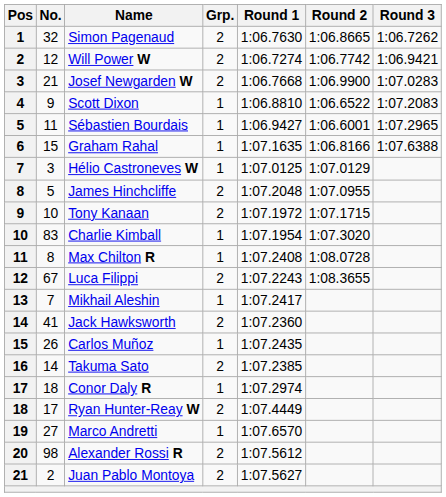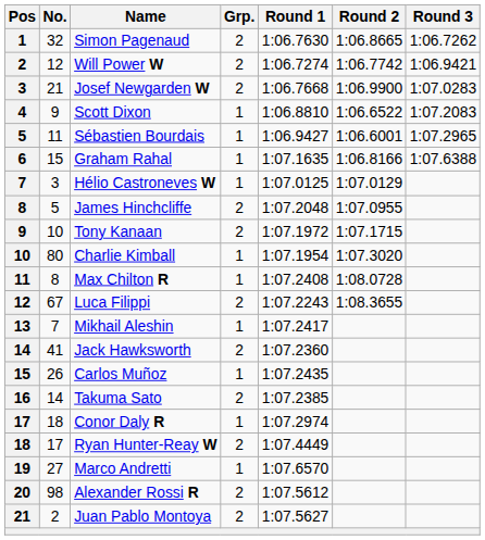Charlie Kimball | No.: 83 -> 80
